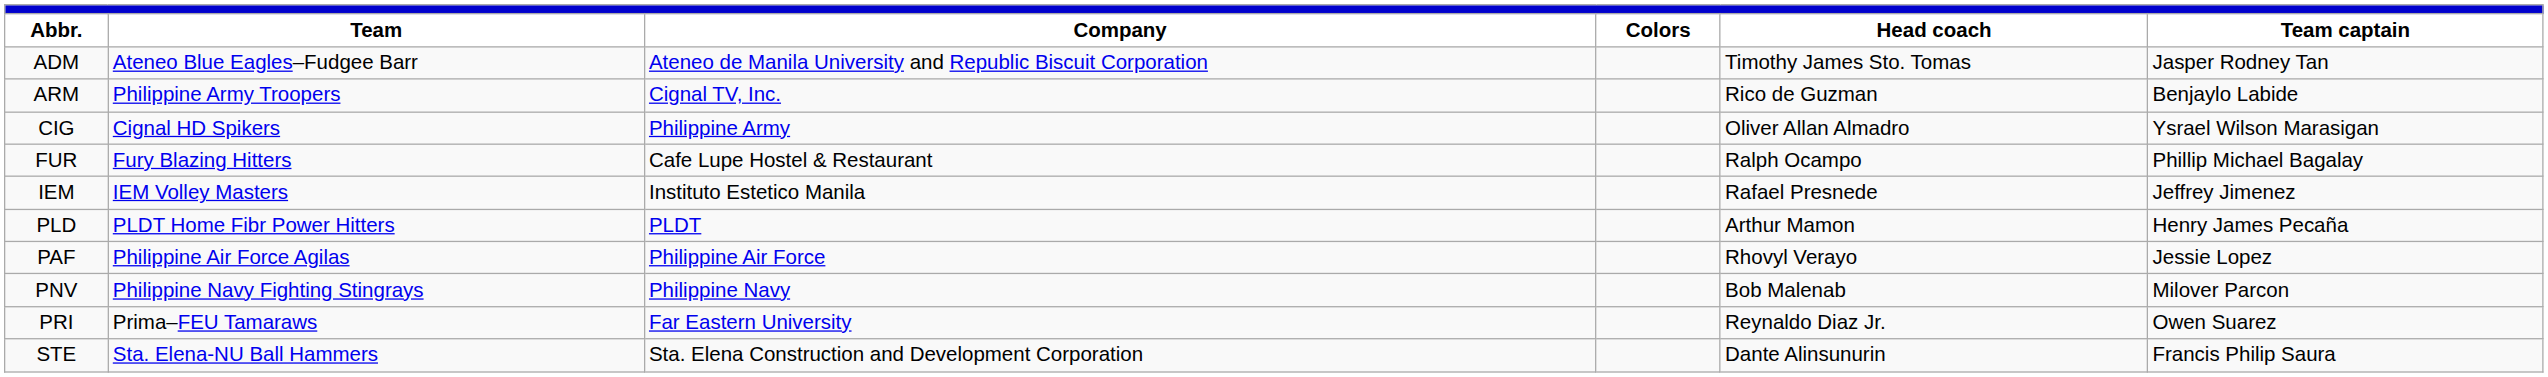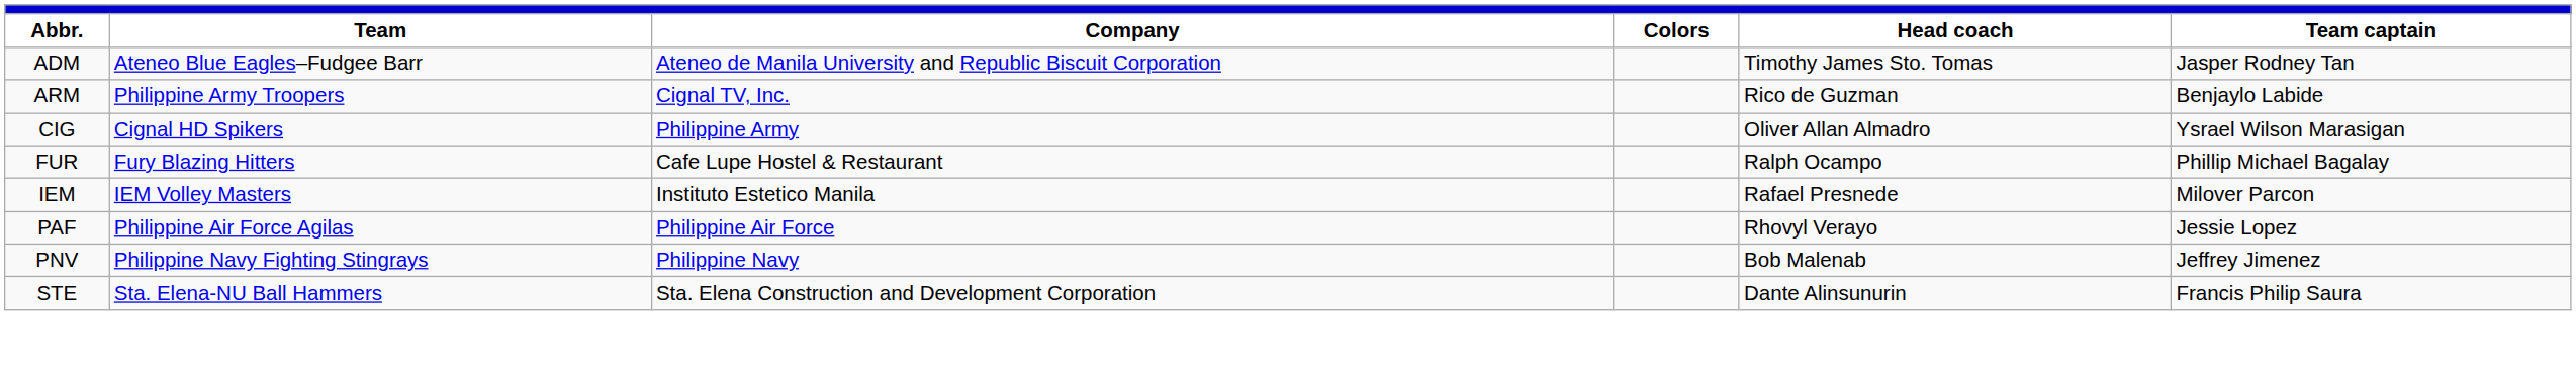IEM | Team captain: Jeffrey Jimenez -> Milover Parcon
- row: PLD | PLDT Home Fibr Power Hitters | PLDT | Arthur Mamon | Henry James Pecaña
PNV | Team captain: Milover Parcon -> Jeffrey Jimenez
- row: PRI | Prima–FEU Tamaraws | Far Eastern University | Reynaldo Diaz Jr. | Owen Suarez
